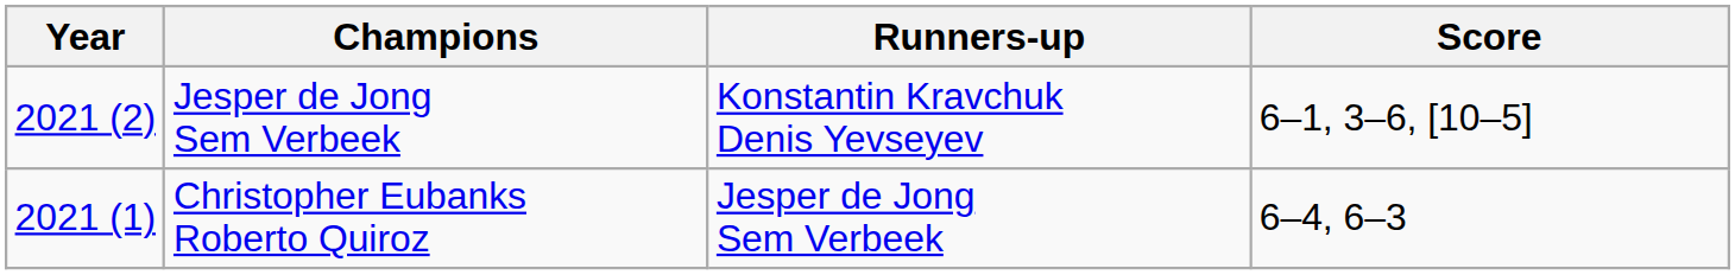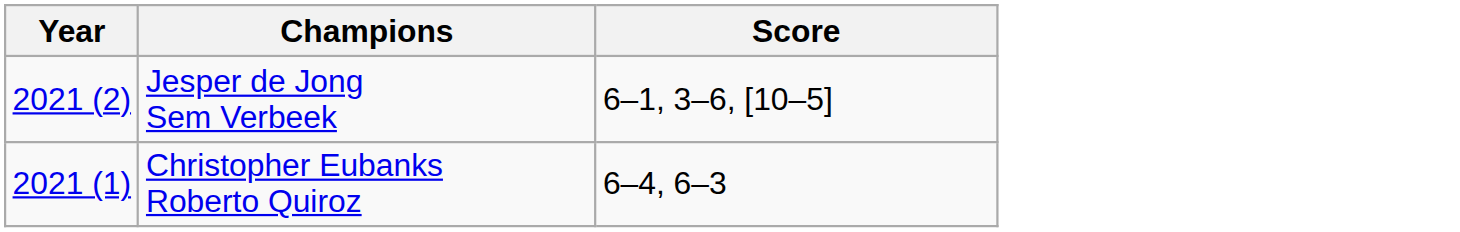- column: Runners-up | Konstantin Kravchuk Denis Yevseyev | Jesper de Jong Sem Verbeek
